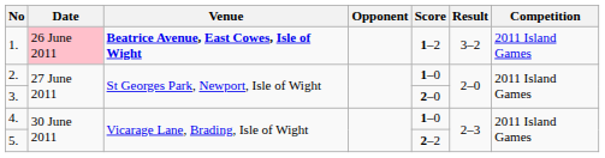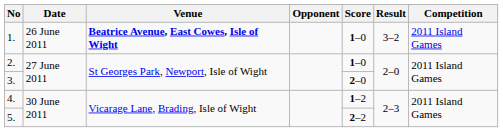1. | Date: pink background -> no background
1. | Score: 1–2 -> 1–0
4. | Score: 1–0 -> 1–2
